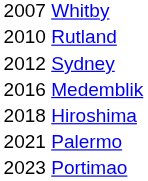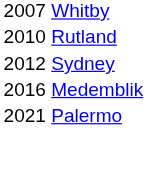- row: 2018 Hiroshima
- row: 2023 Portimao
